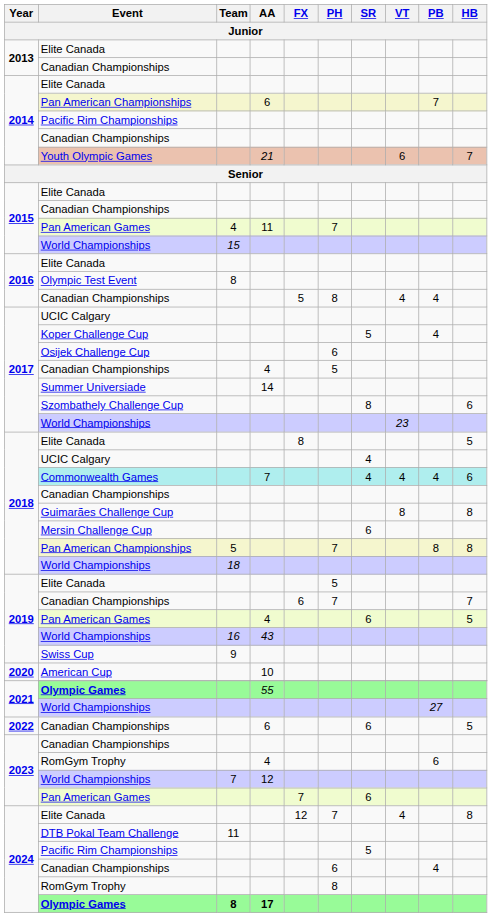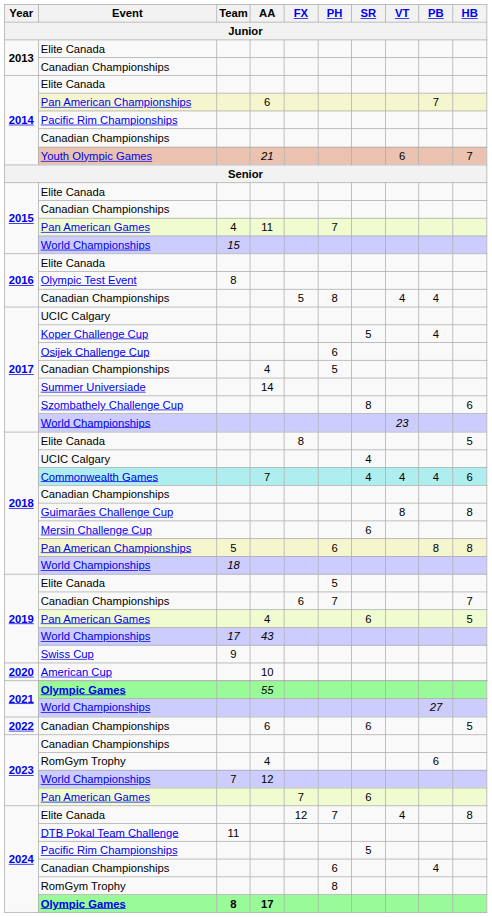2018 / Pan American Championships | PH: 7 -> 6
2019 / World Championships | Team: 16 -> 17
